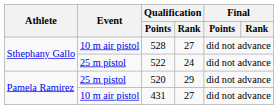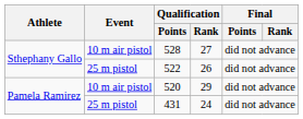522 | Qualification / Rank: 24 -> 26
520 | Event: 25 m pistol -> 10 m air pistol
431 | Event: 10 m air pistol -> 25 m pistol
431 | Qualification / Rank: 27 -> 24
